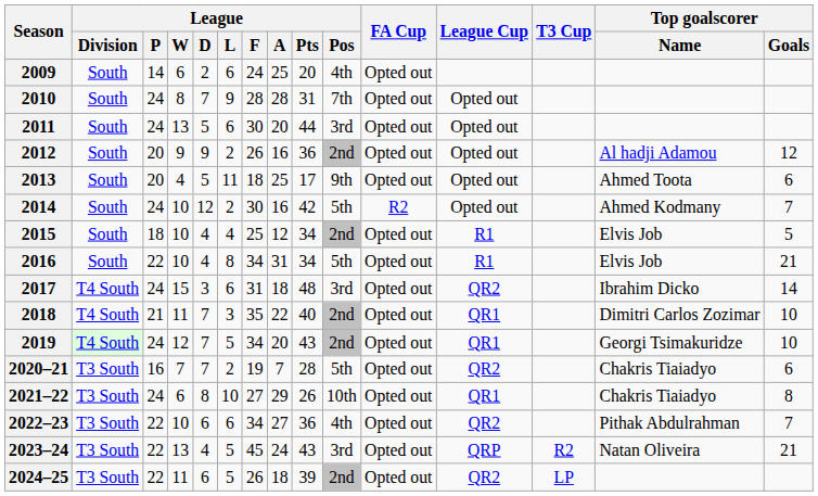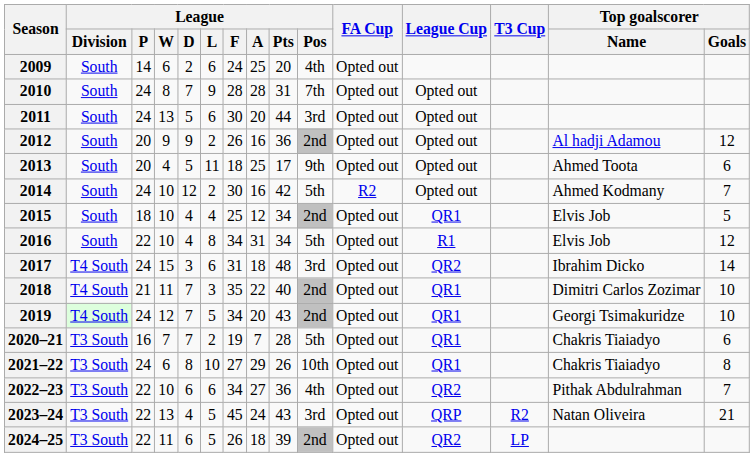2015 | League Cup: R1 -> QR1
2016 | Top goalscorer / Goals: 21 -> 12
2020–21 | League Cup: QR2 -> QR1
